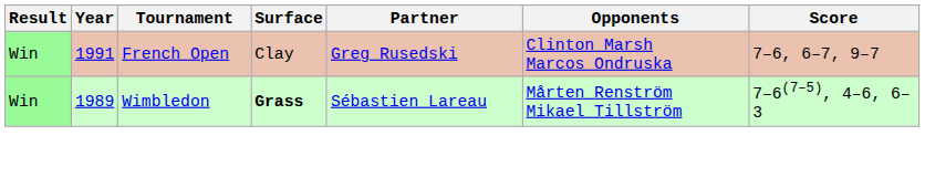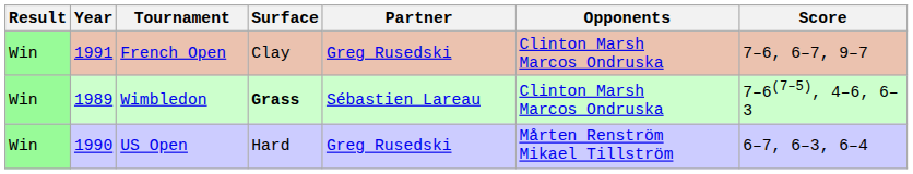Wimbledon | Opponents: Mårten Renström Mikael Tillström -> Clinton Marsh Marcos Ondruska
+ row: Win | 1990 | US Open | Hard | Greg Rusedski | Mårten Renström Mikael Tillström | 6–7, 6–3, 6–4
